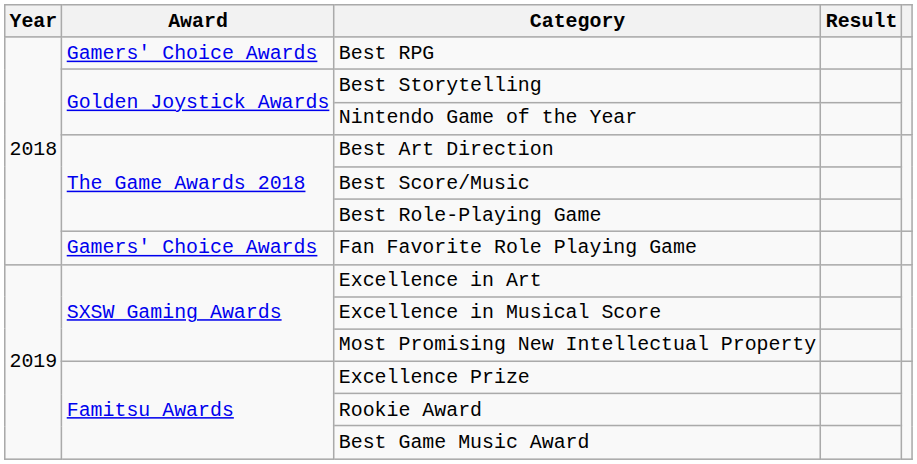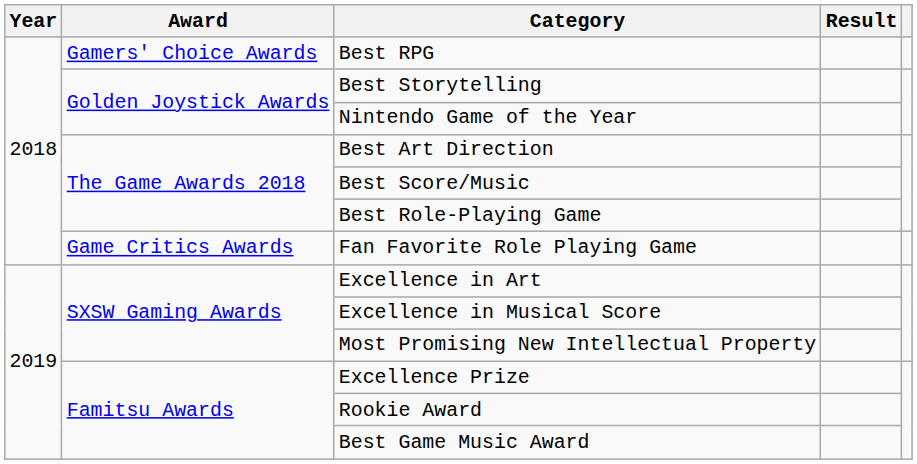Fan Favorite Role Playing Game | Award: Gamers' Choice Awards -> Game Critics Awards
